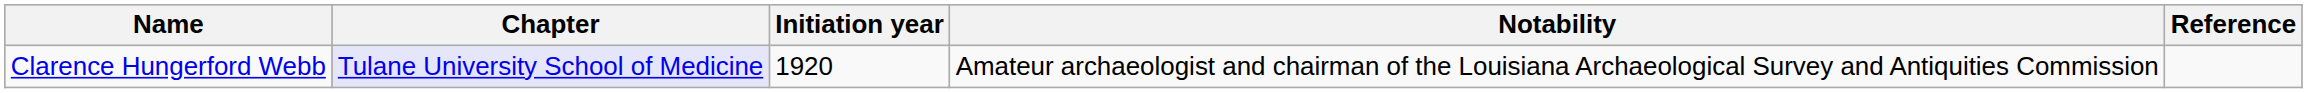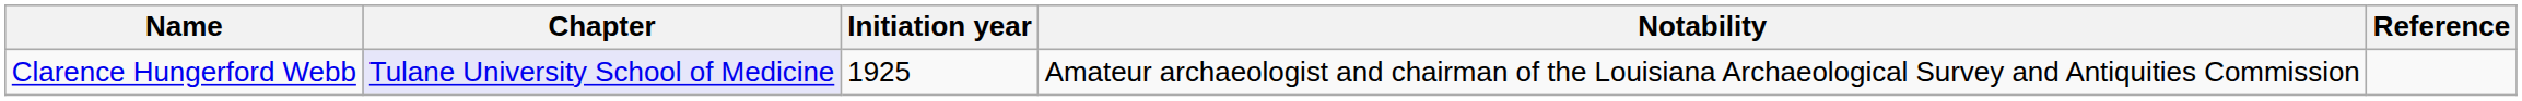Clarence Hungerford Webb | Initiation year: 1920 -> 1925
